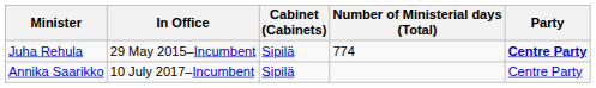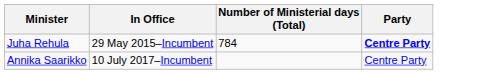- column: Cabinet (Cabinets) | Sipilä | Sipilä
Juha Rehula | Number of Ministerial days (Total): 774 -> 784
